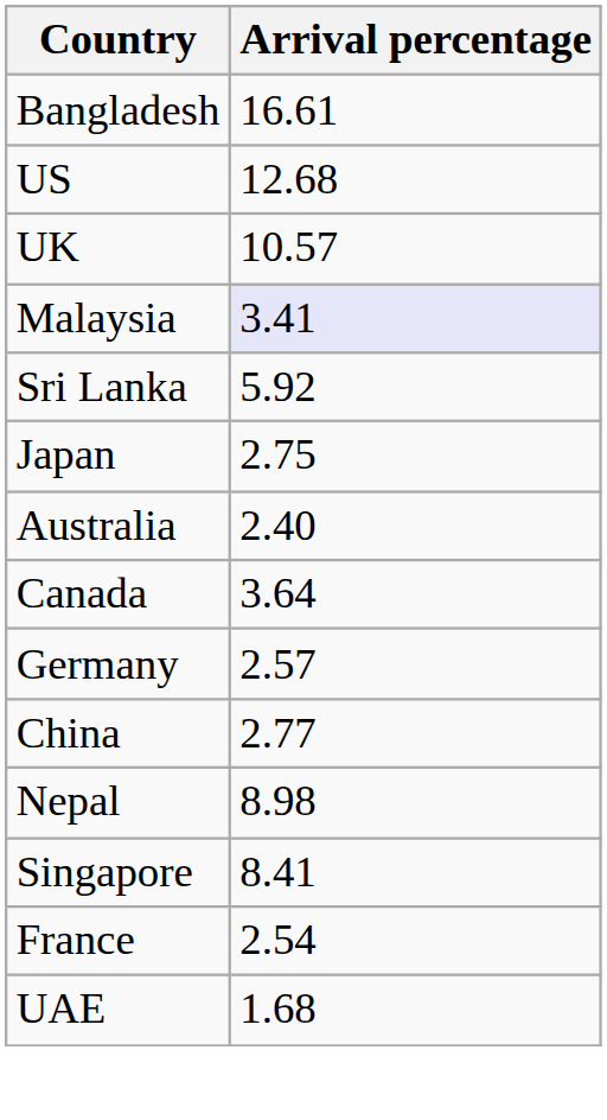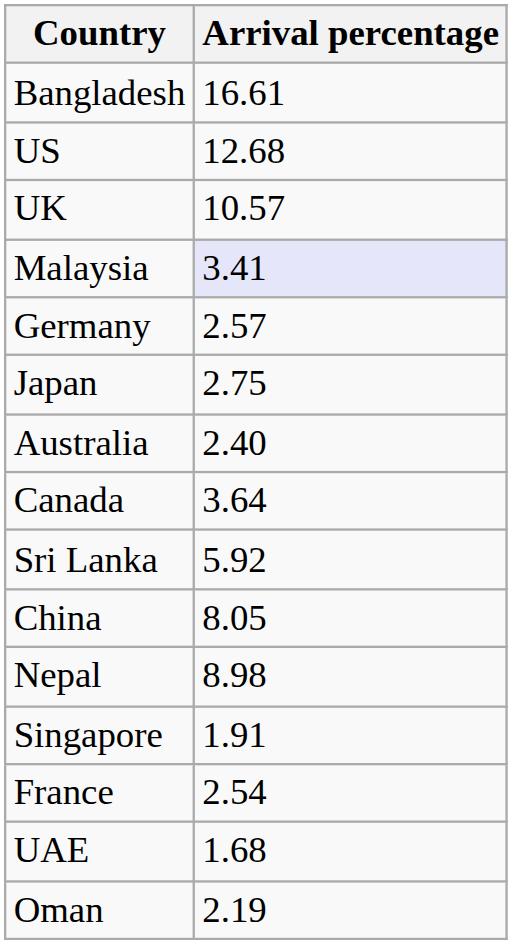rows swapped: Sri Lanka <-> Germany
China | Arrival percentage: 2.77 -> 8.05
Singapore | Arrival percentage: 8.41 -> 1.91
+ row: Oman | 2.19
